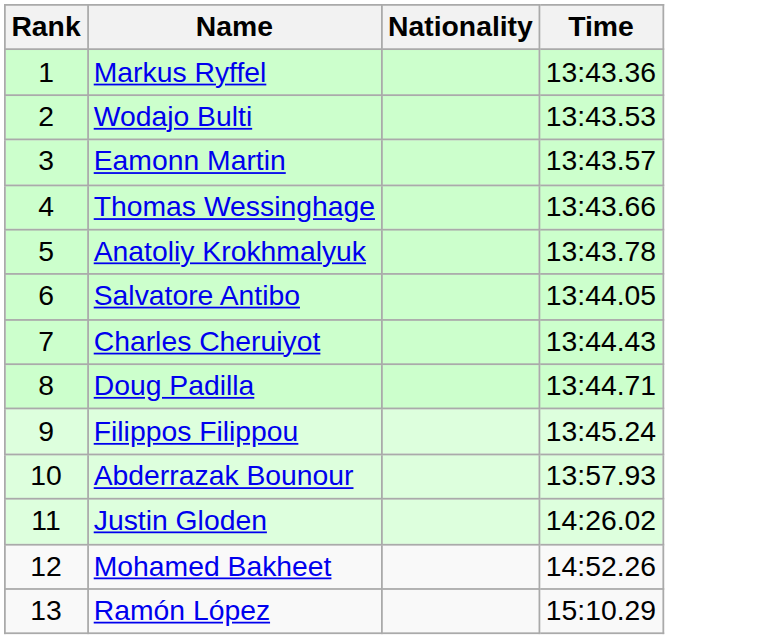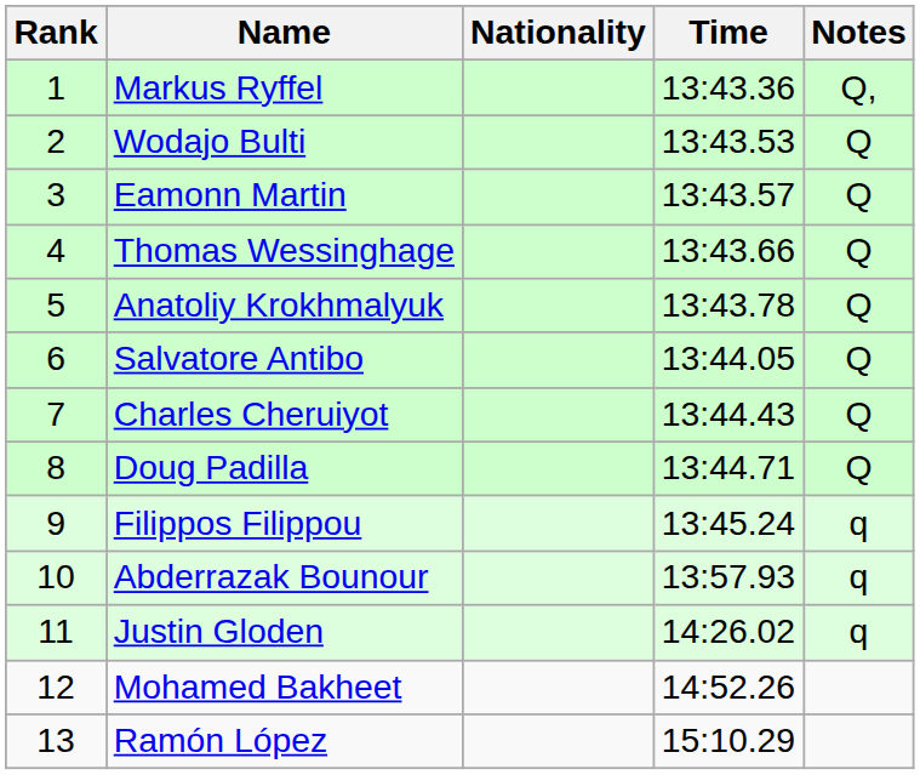+ column: Notes | Q, | Q | Q | Q | Q | Q | Q | Q | q | q | q
